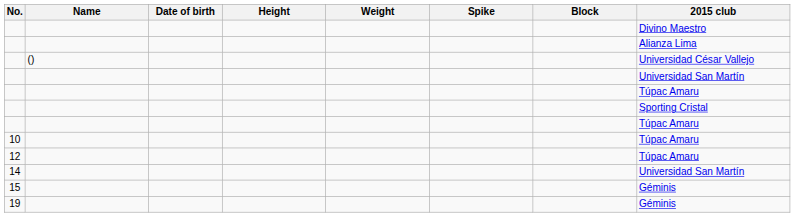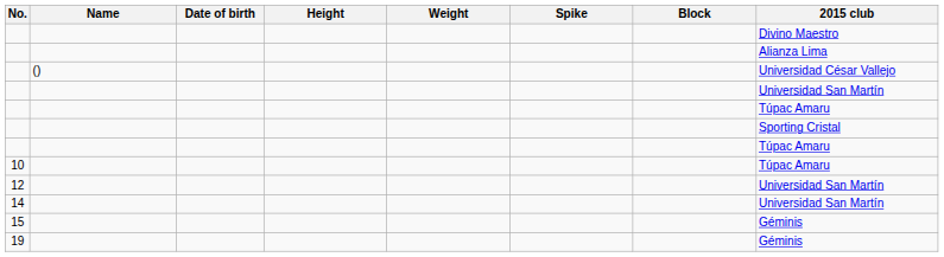12 | 2015 club: Túpac Amaru -> Universidad San Martín
